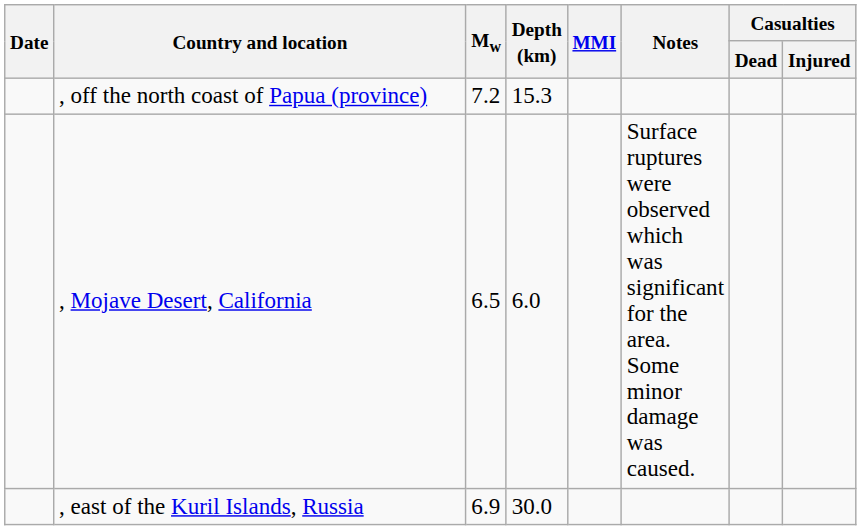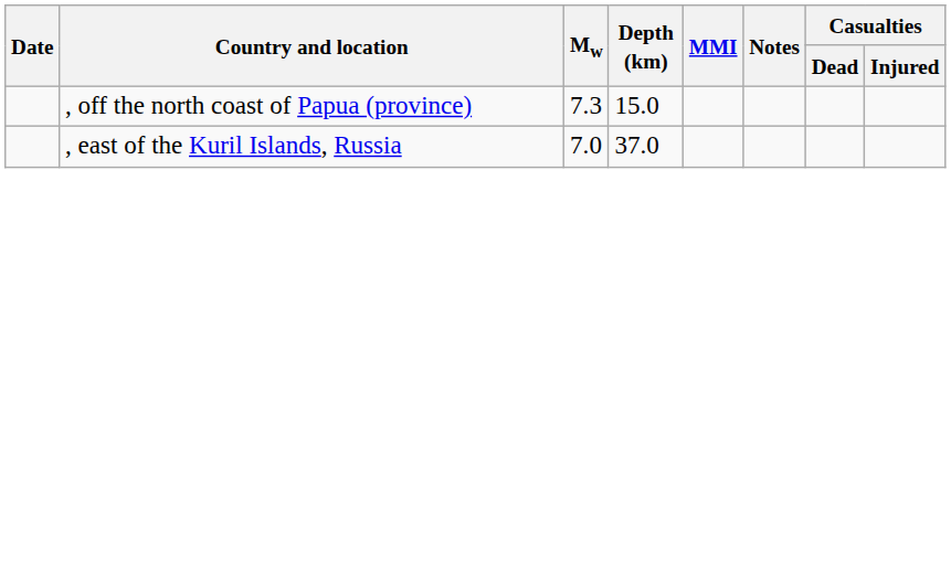, off the north coast of Papua (province) | Mw: 7.2 -> 7.3
, off the north coast of Papua (province) | Depth (km): 15.3 -> 15.0
- row: , Mojave Desert, California | 6.5 | 6.0 | Surface ruptures were observed which was significant for the area. Some minor damage was caused.
, east of the Kuril Islands, Russia | Mw: 6.9 -> 7.0
, east of the Kuril Islands, Russia | Depth (km): 30.0 -> 37.0
